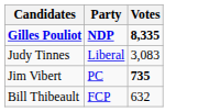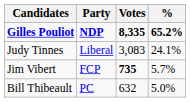+ column: % | 65.2% | 24.1% | 5.7% | 5.0%
Jim Vibert | Party: PC -> FCP
Bill Thibeault | Party: FCP -> PC
